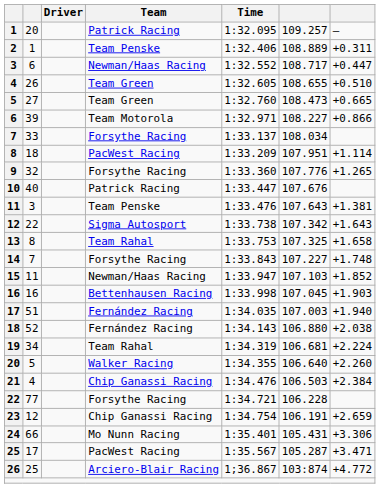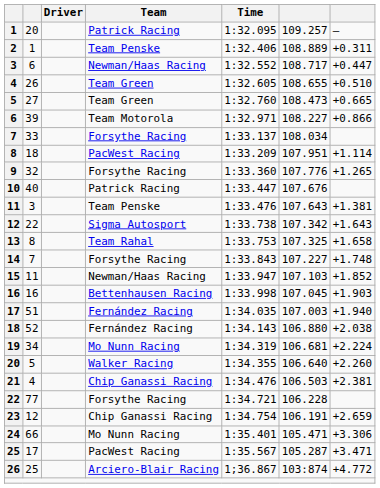19 | Team: Team Rahal -> Mo Nunn Racing
21 | column 7: +2.384 -> +2.381
24 | column 6: 105.431 -> 105.471
